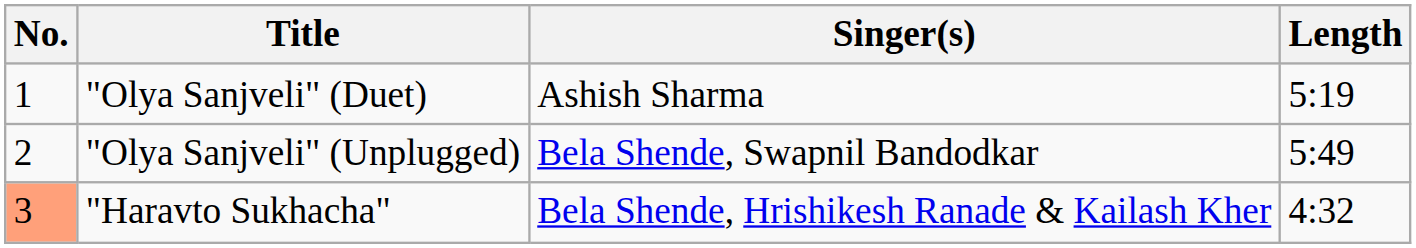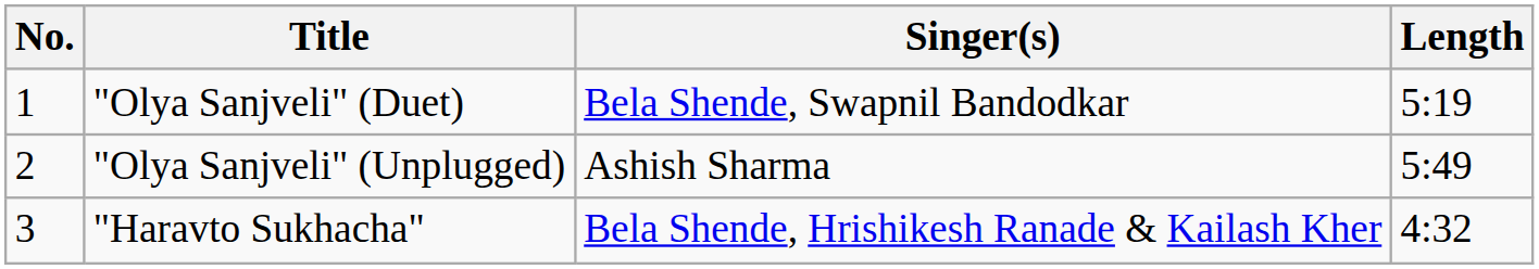"Olya Sanjveli" (Duet) | Singer(s): Ashish Sharma -> Bela Shende, Swapnil Bandodkar
"Olya Sanjveli" (Unplugged) | Singer(s): Bela Shende, Swapnil Bandodkar -> Ashish Sharma
"Haravto Sukhacha" | No.: lightsalmon background -> no background
